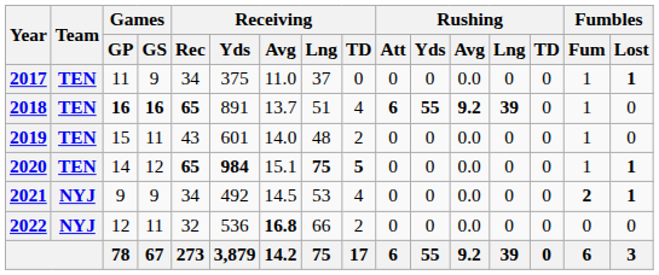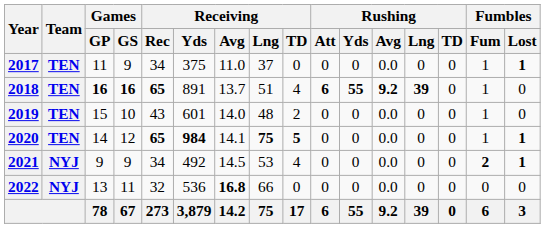2019 | Games / GS: 11 -> 10
2020 | Receiving / Avg: 15.1 -> 14.1
2022 | Games / GP: 12 -> 13
2022 | Receiving / TD: 2 -> 0
